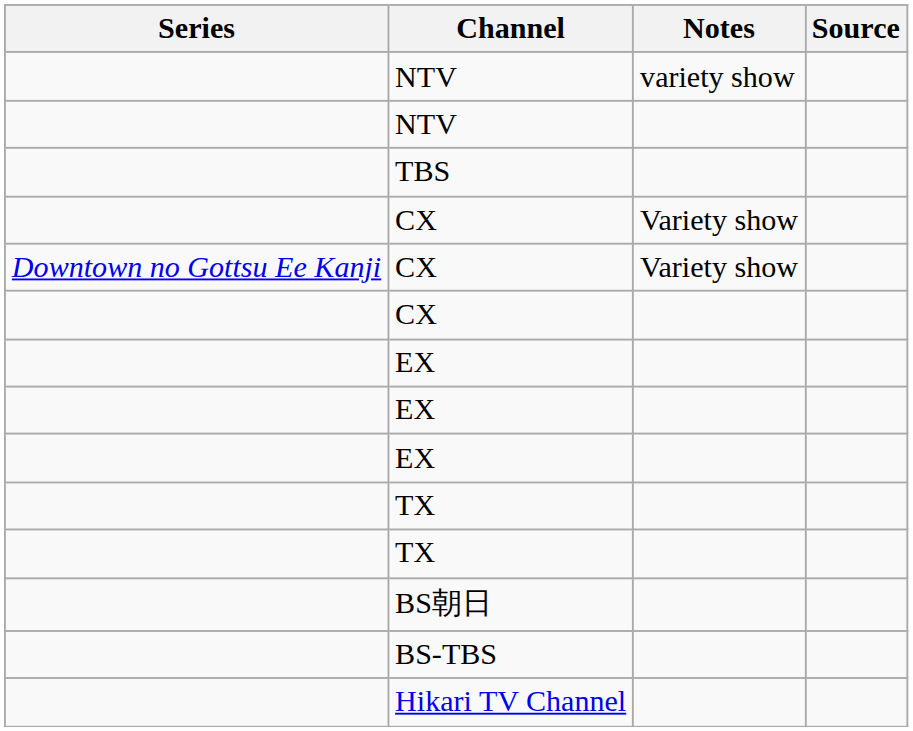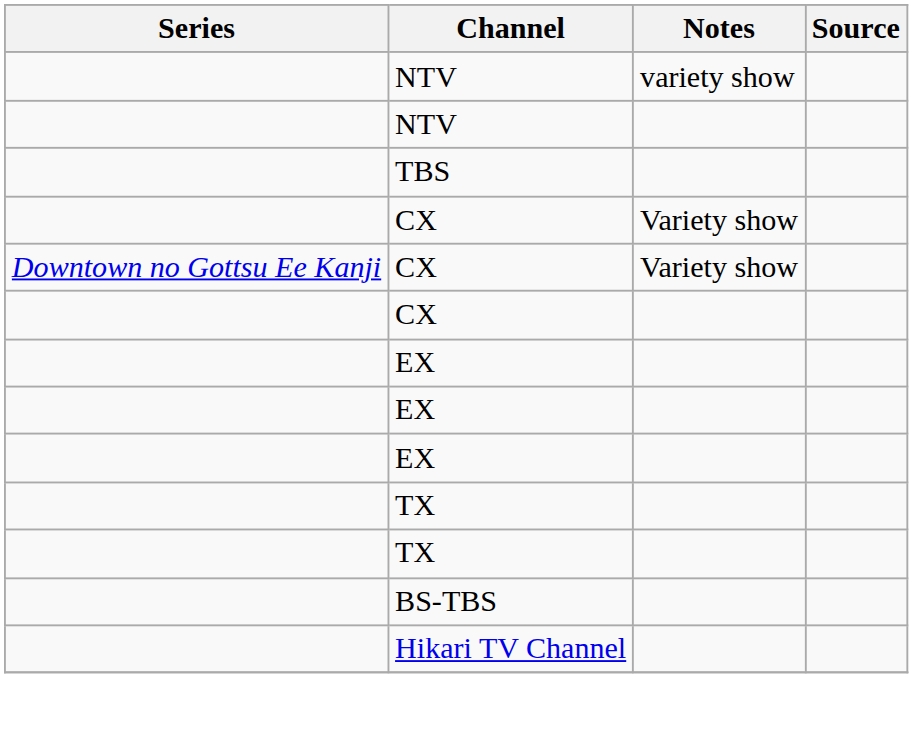- row: BS朝日
